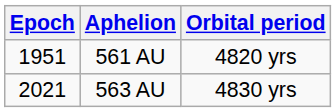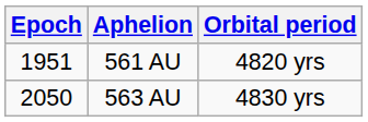563 AU | Epoch: 2021 -> 2050
